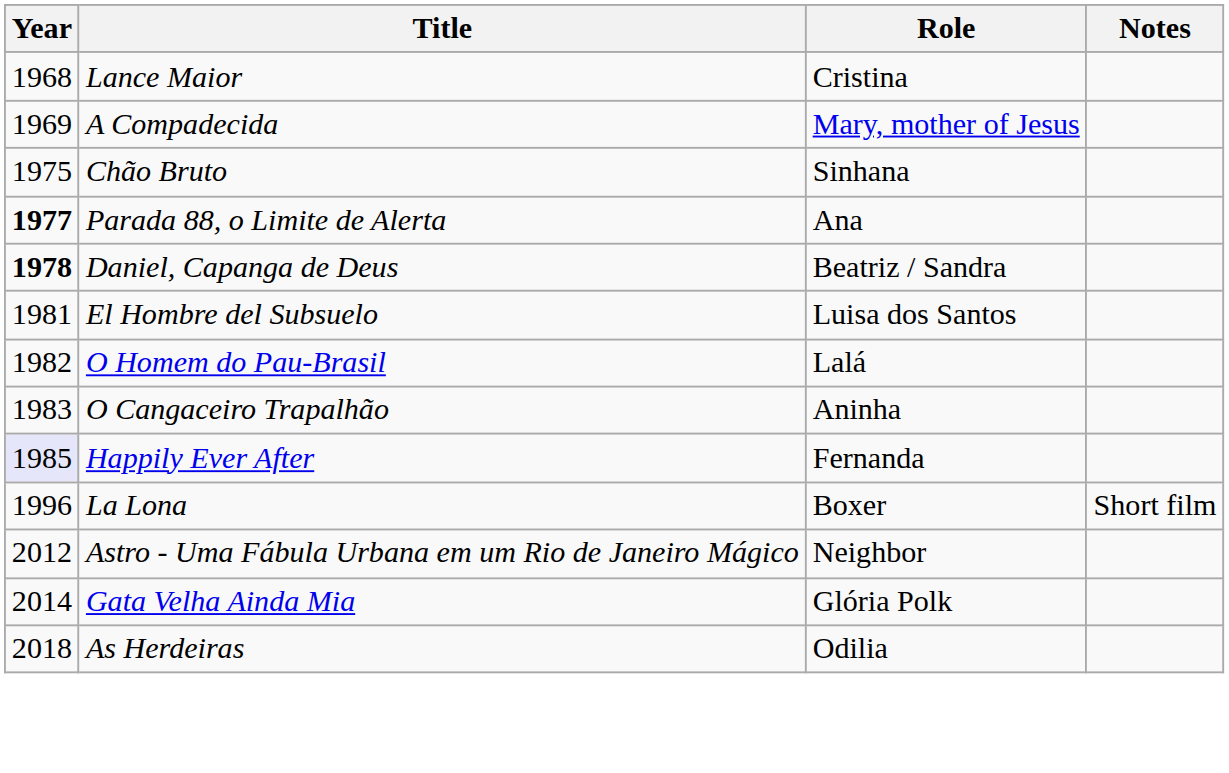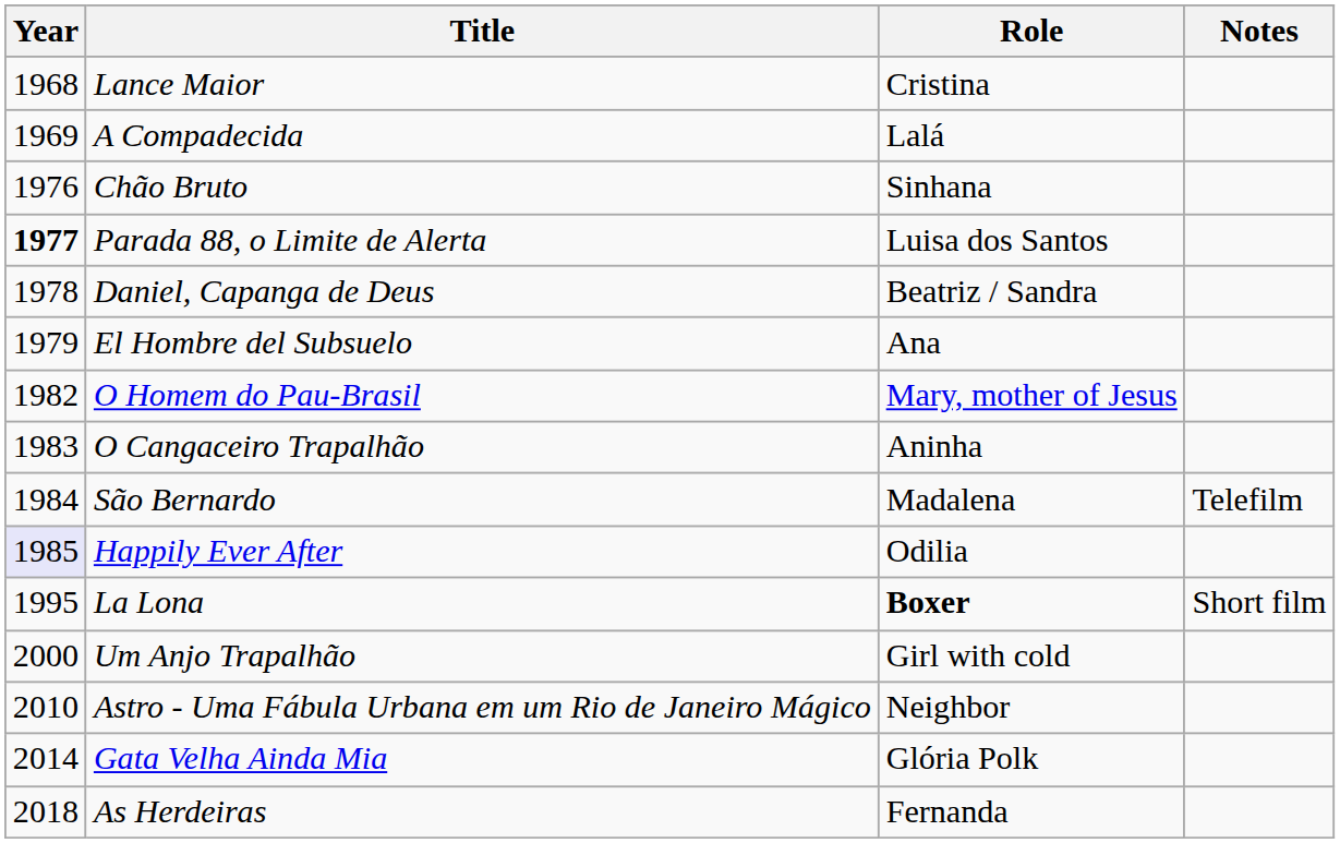A Compadecida | Role: Mary, mother of Jesus -> Lalá
Chão Bruto | Year: 1975 -> 1976
Parada 88, o Limite de Alerta | Role: Ana -> Luisa dos Santos
Daniel, Capanga de Deus | Year: bold -> normal
El Hombre del Subsuelo | Year: 1981 -> 1979
El Hombre del Subsuelo | Role: Luisa dos Santos -> Ana
O Homem do Pau-Brasil | Role: Lalá -> Mary, mother of Jesus
+ row: 1984 | São Bernardo | Madalena | Telefilm
Happily Ever After | Role: Fernanda -> Odilia
La Lona | Year: 1996 -> 1995
La Lona | Role: normal -> bold
+ row: 2000 | Um Anjo Trapalhão | Girl with cold
Astro - Uma Fábula Urbana em um Rio de Janeiro Mágico | Year: 2012 -> 2010
As Herdeiras | Role: Odilia -> Fernanda
